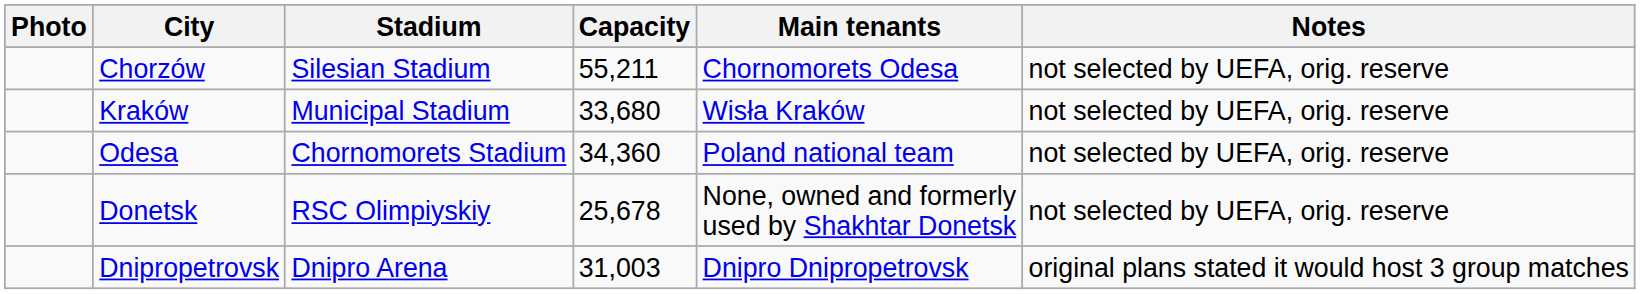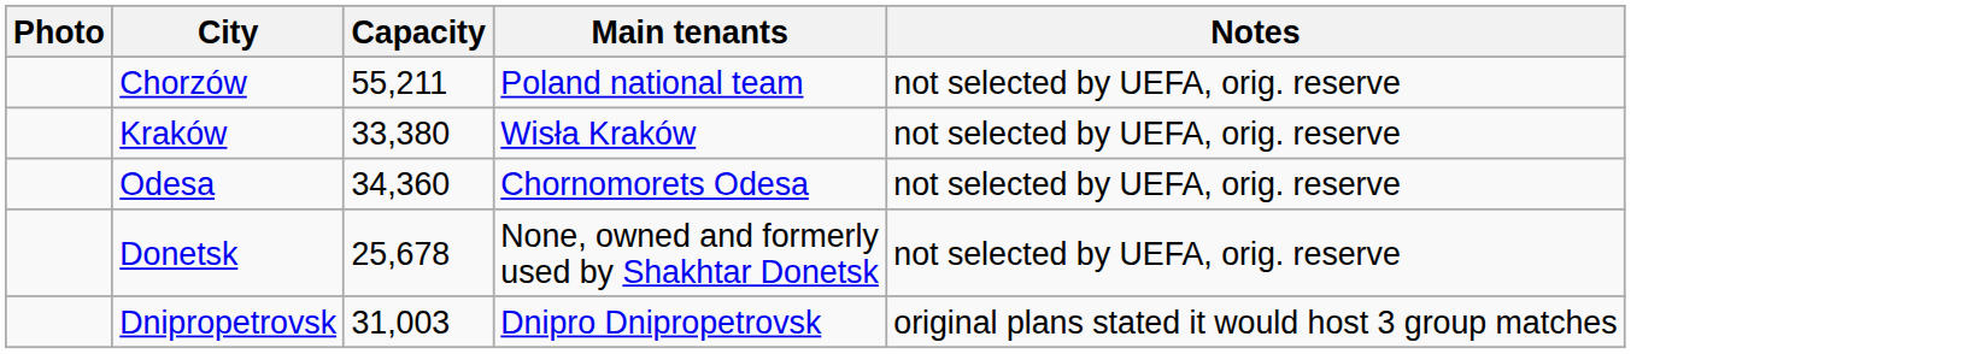- column: Stadium | Silesian Stadium | Municipal Stadium | Chornomorets Stadium | RSC Olimpiyskiy | Dnipro Arena
Chorzów | Main tenants: Chornomorets Odesa -> Poland national team
Kraków | Capacity: 33,680 -> 33,380
Odesa | Main tenants: Poland national team -> Chornomorets Odesa
